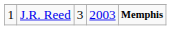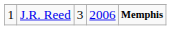J.R. Reed | column 4: 2003 -> 2006
